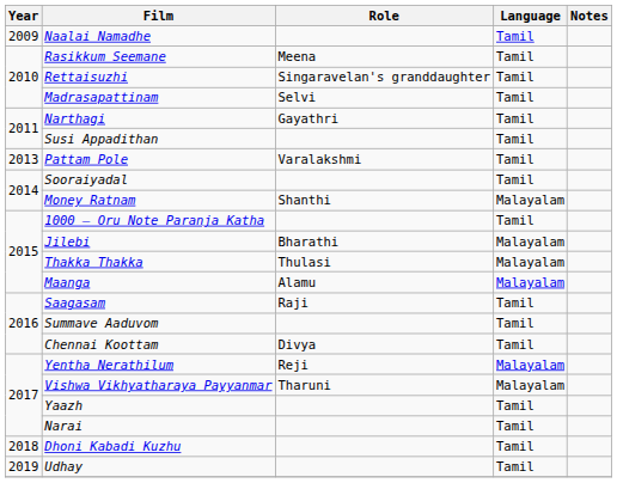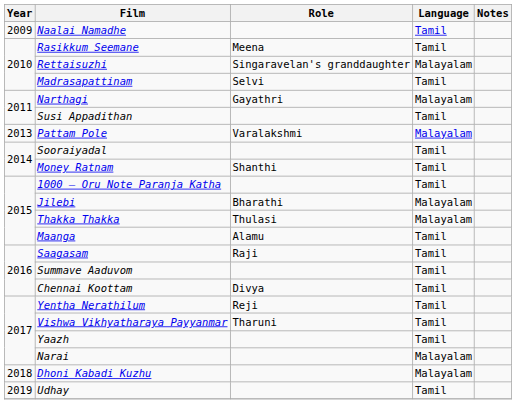Rettaisuzhi | Language: Tamil -> Malayalam
Narthagi | Language: Tamil -> Malayalam
Pattam Pole | Language: Tamil -> Malayalam
Money Ratnam | Language: Malayalam -> Tamil
Maanga | Language: Malayalam -> Tamil
Yentha Nerathilum | Language: Malayalam -> Tamil
Vishwa Vikhyatharaya Payyanmar | Language: Malayalam -> Tamil
Narai | Language: Tamil -> Malayalam
Dhoni Kabadi Kuzhu | Language: Tamil -> Malayalam
